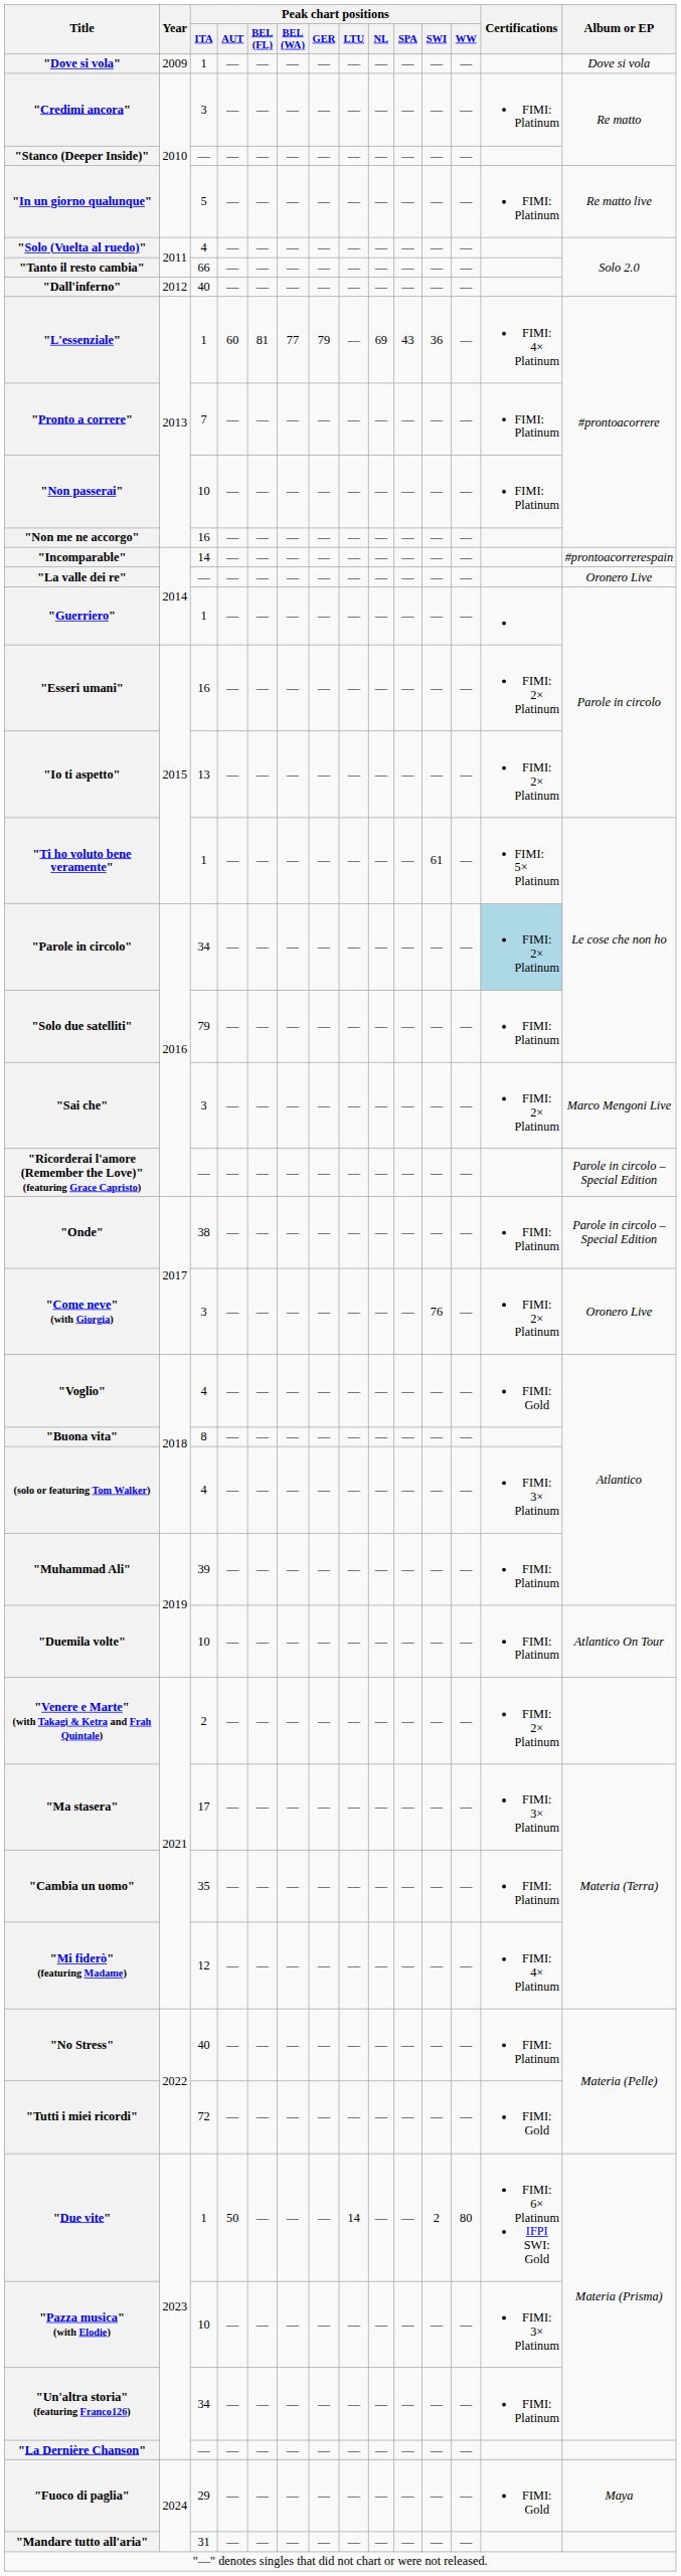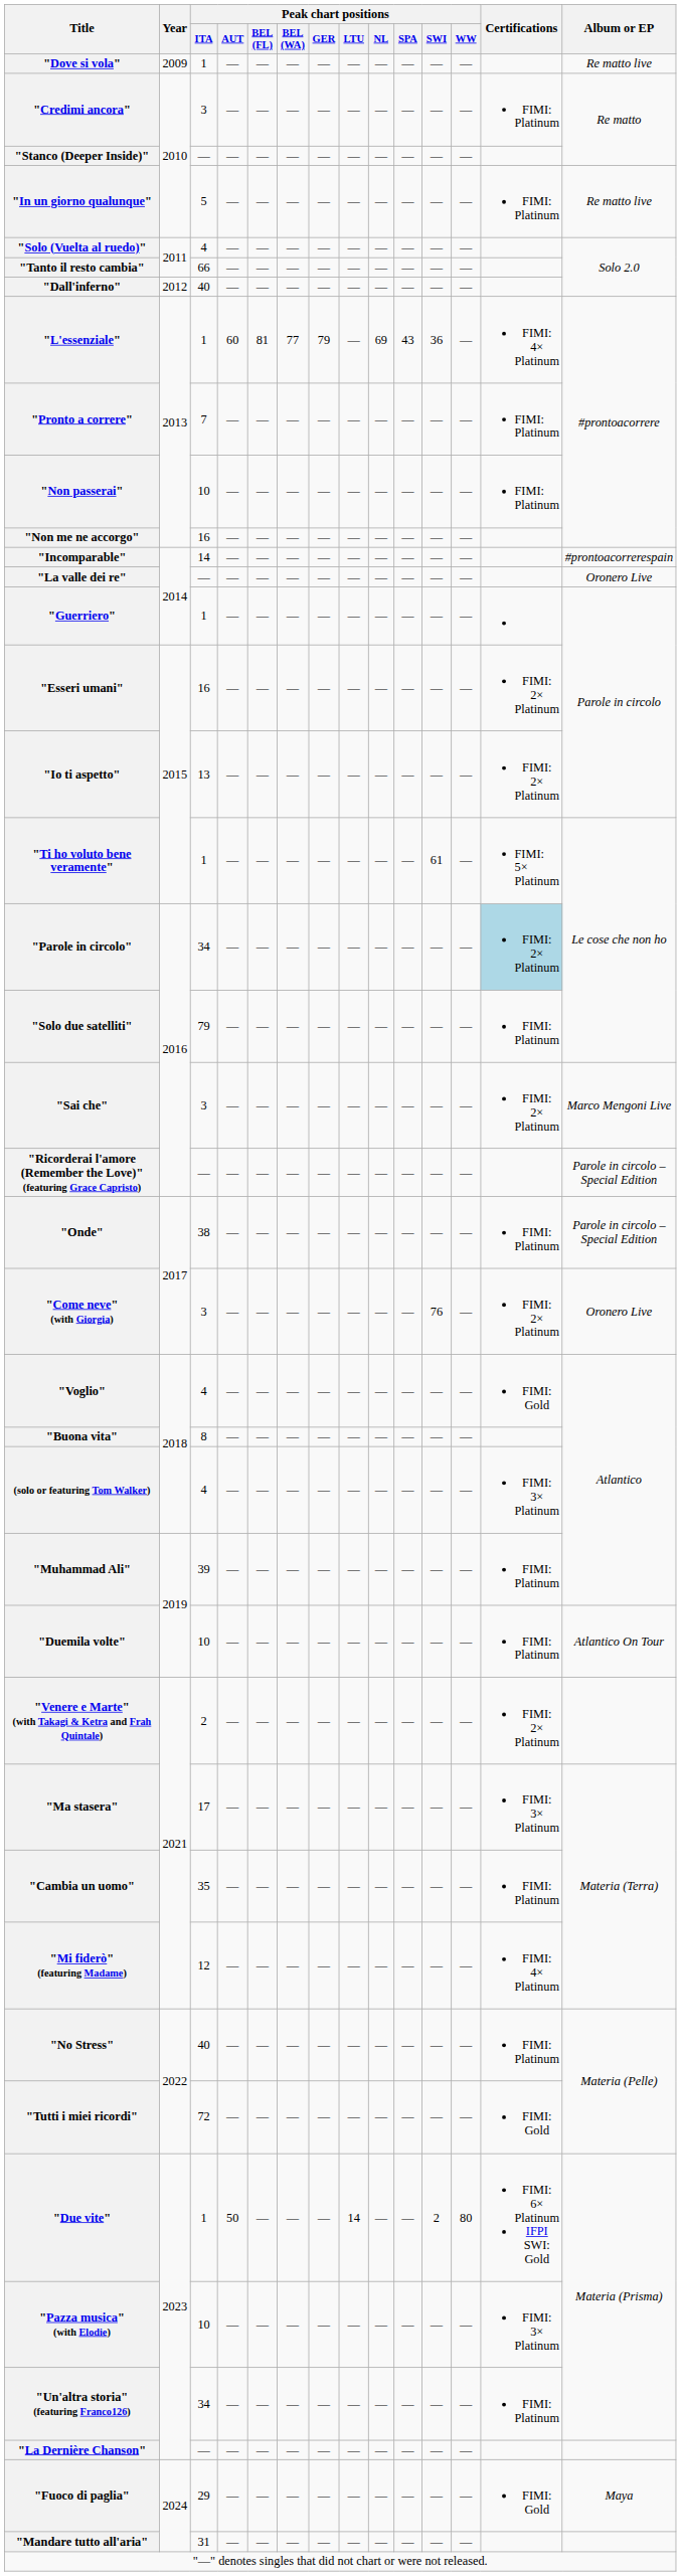"Dove si vola" | Album or EP: Dove si vola -> Re matto live
